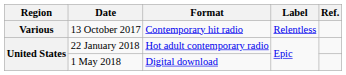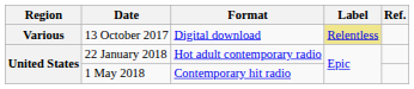13 October 2017 | Format: Contemporary hit radio -> Digital download
13 October 2017 | Label: no background -> khaki background
1 May 2018 | Format: Digital download -> Contemporary hit radio
